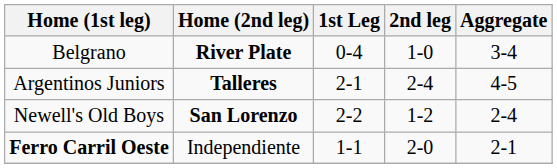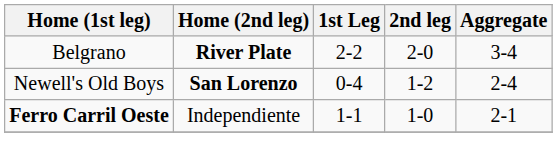Belgrano | 1st Leg: 0-4 -> 2-2
Belgrano | 2nd leg: 1-0 -> 2-0
- row: Argentinos Juniors | Talleres | 2-1 | 2-4 | 4-5
Newell's Old Boys | 1st Leg: 2-2 -> 0-4
Ferro Carril Oeste | 2nd leg: 2-0 -> 1-0
